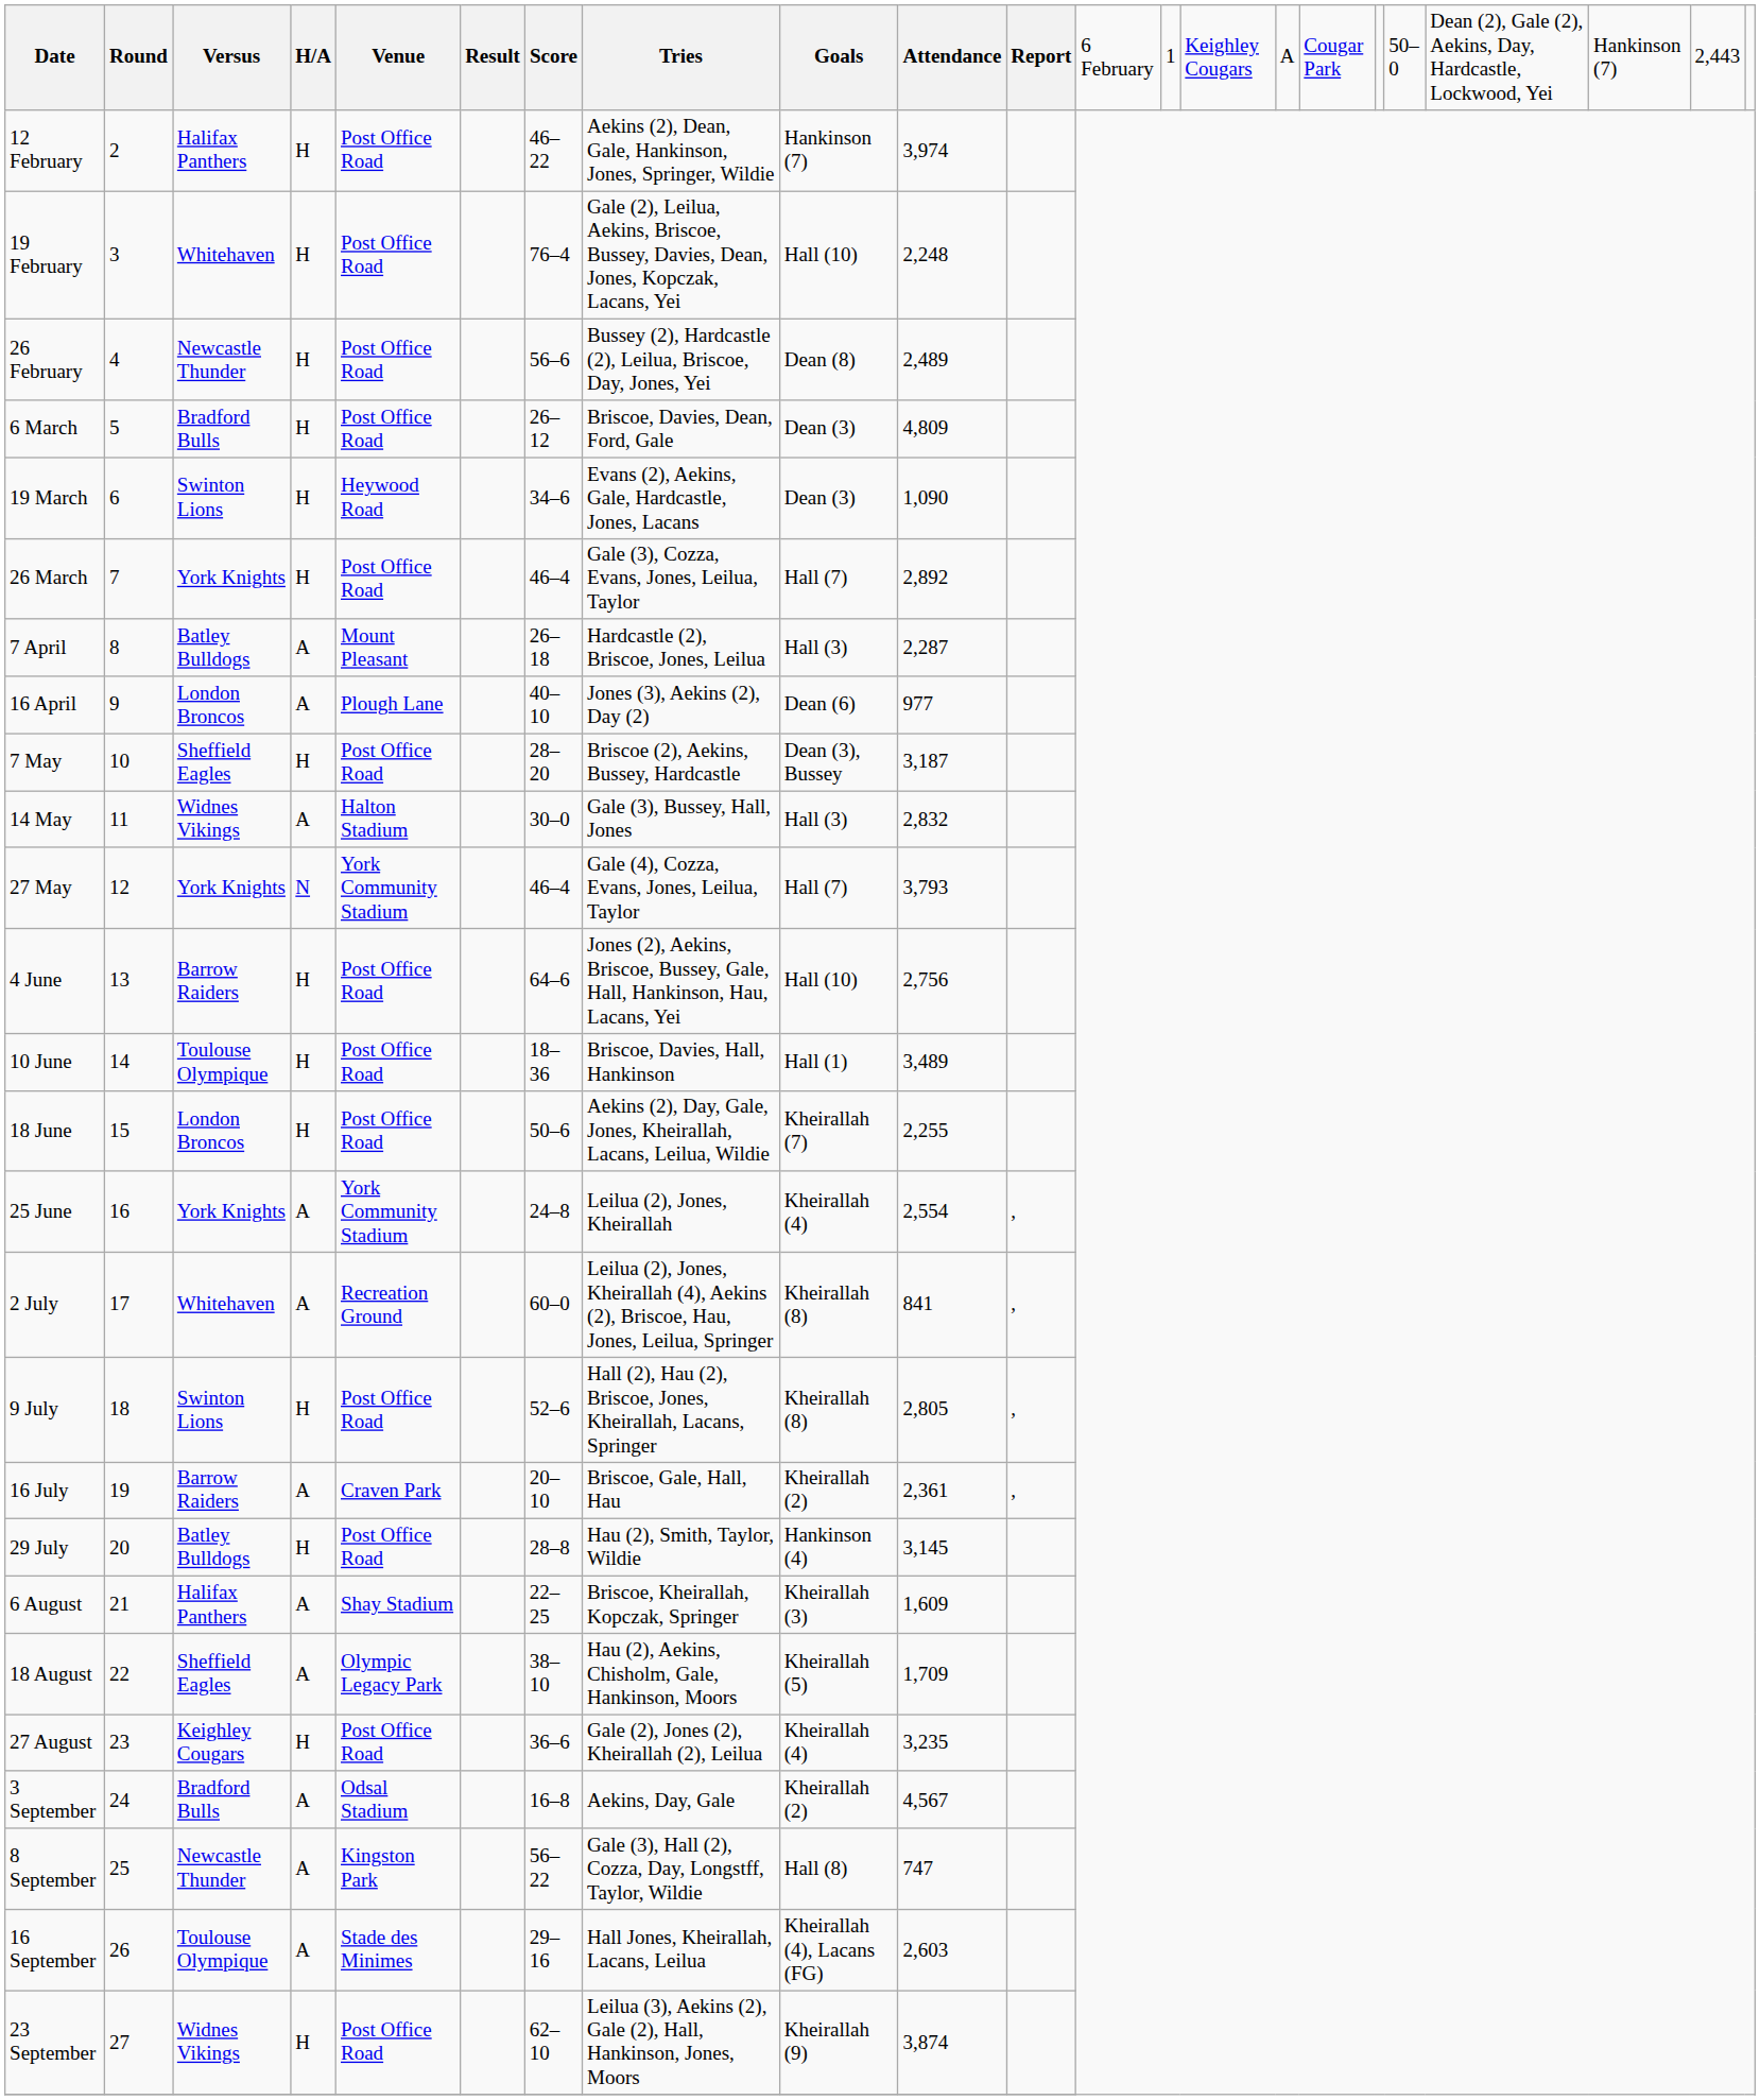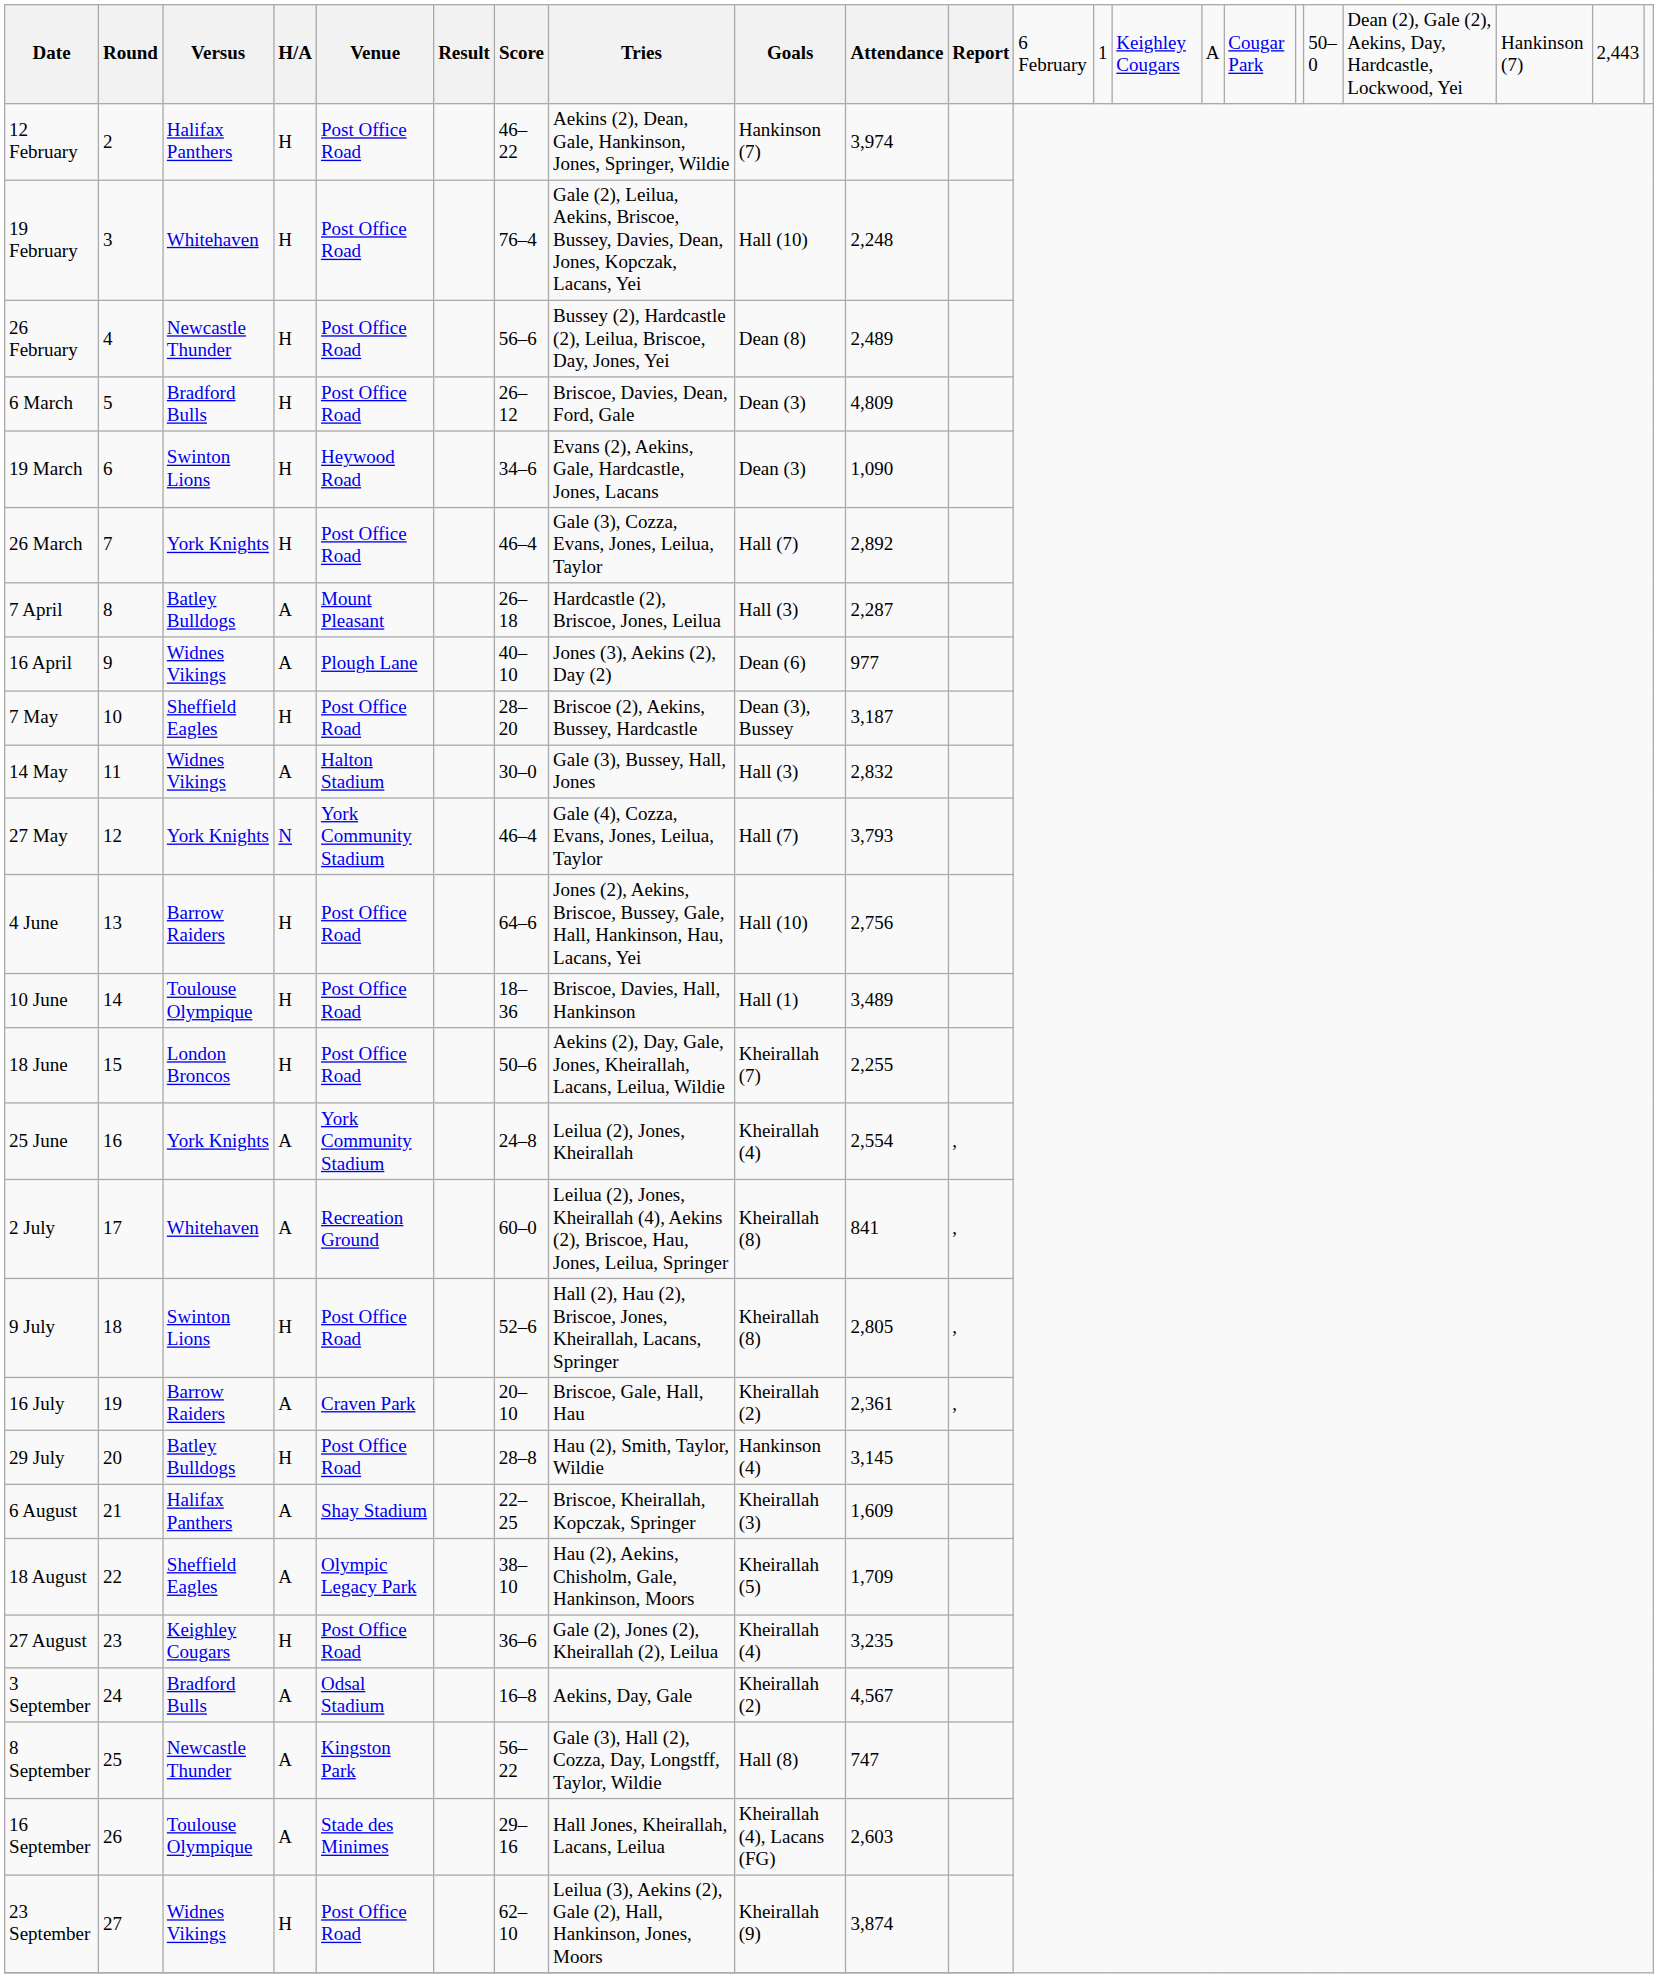16 April | column 3: London Broncos -> Widnes Vikings
